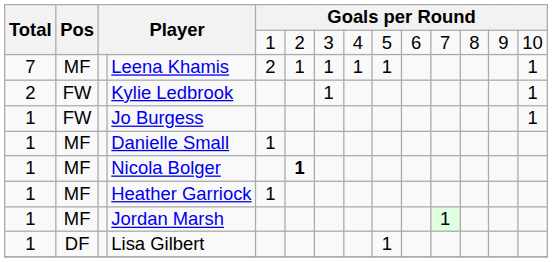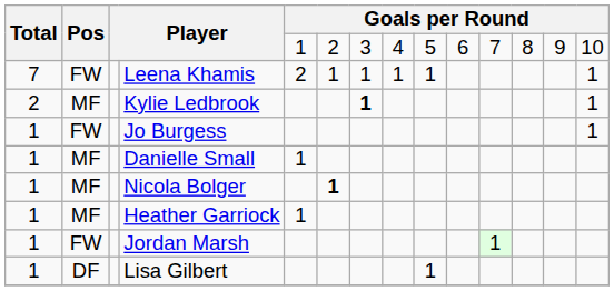Leena Khamis | Pos: MF -> FW
Kylie Ledbrook | Pos: FW -> MF
Kylie Ledbrook | column 7: normal -> bold
Jordan Marsh | Pos: MF -> FW
